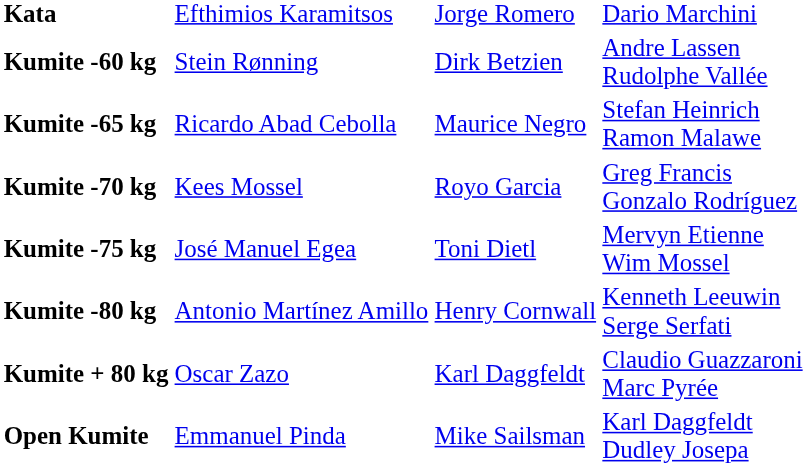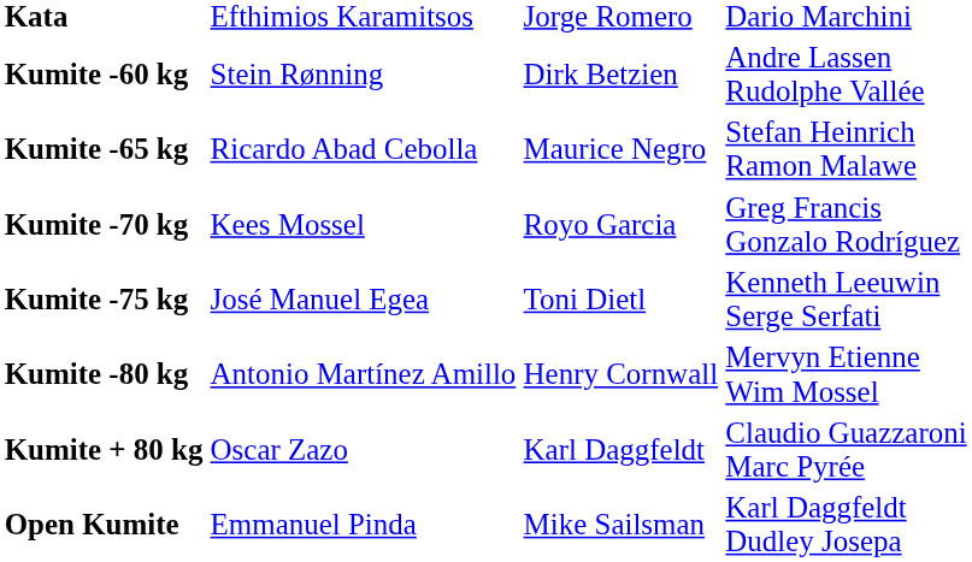Kumite -75 kg | column 4: Mervyn Etienne Wim Mossel -> Kenneth Leeuwin Serge Serfati
Kumite -80 kg | column 4: Kenneth Leeuwin Serge Serfati -> Mervyn Etienne Wim Mossel
